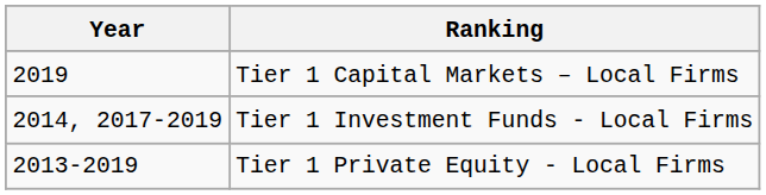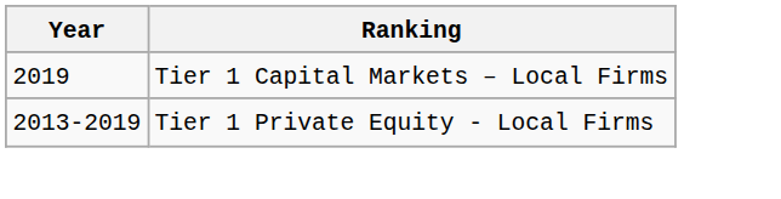- row: 2014, 2017-2019 | Tier 1 Investment Funds - Local Firms
